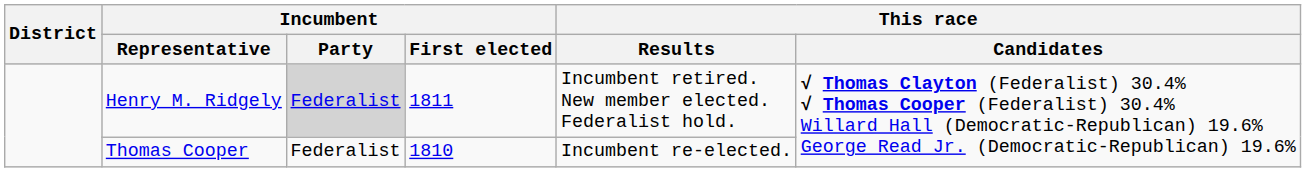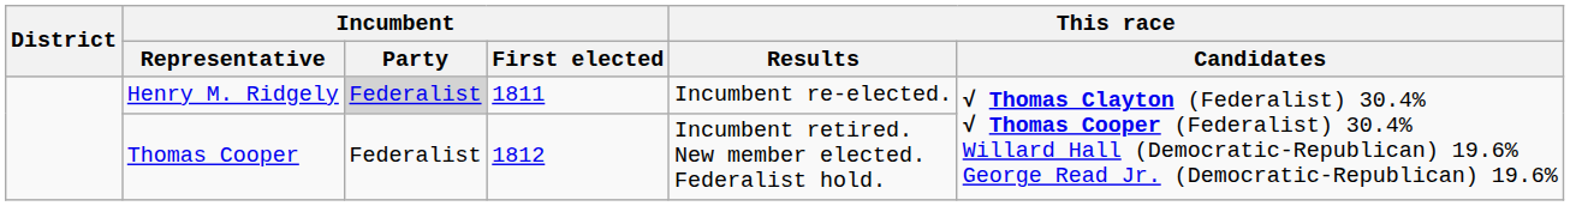Henry M. Ridgely | This race / Results: Incumbent retired. New member elected. Federalist hold. -> Incumbent re-elected.
Thomas Cooper | Incumbent / First elected: 1810 -> 1812
Thomas Cooper | This race / Results: Incumbent re-elected. -> Incumbent retired. New member elected. Federalist hold.
